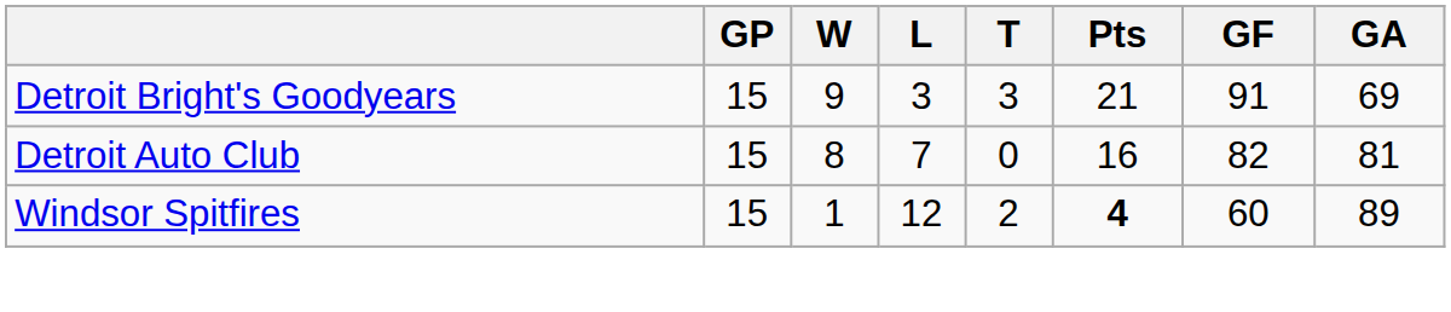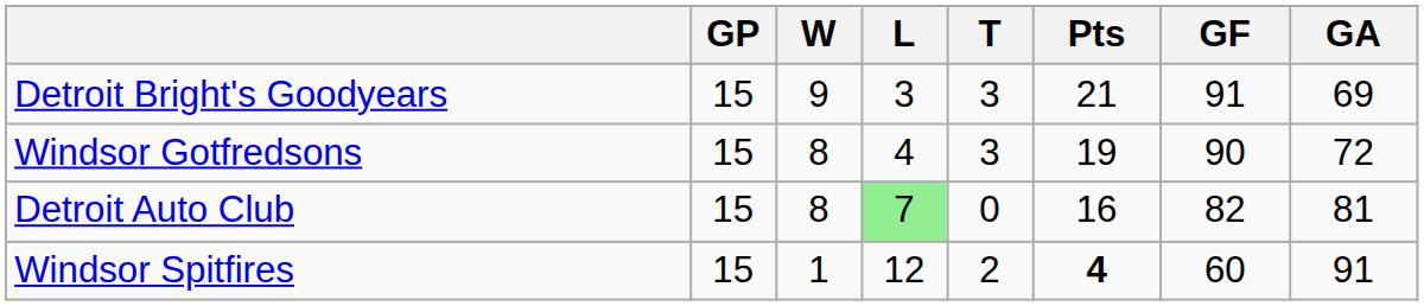+ row: Windsor Gotfredsons | 15 | 8 | 4 | 3 | 19 | 90 | 72
Detroit Auto Club | L: no background -> lightgreen background
Windsor Spitfires | GA: 89 -> 91
